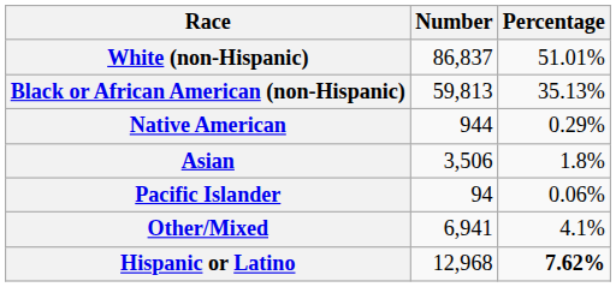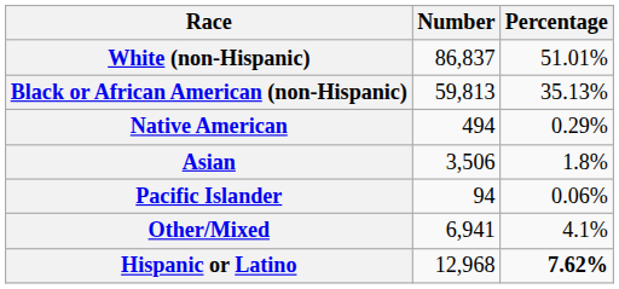Native American | Number: 944 -> 494
